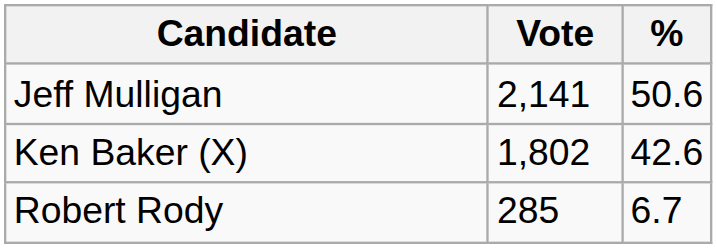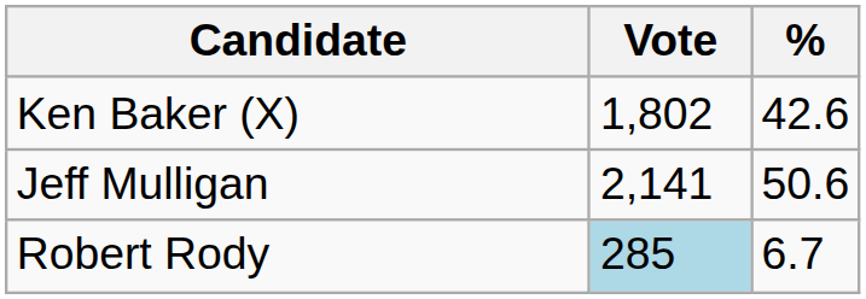rows swapped: Jeff Mulligan <-> Ken Baker (X)
Robert Rody | Vote: no background -> lightblue background
